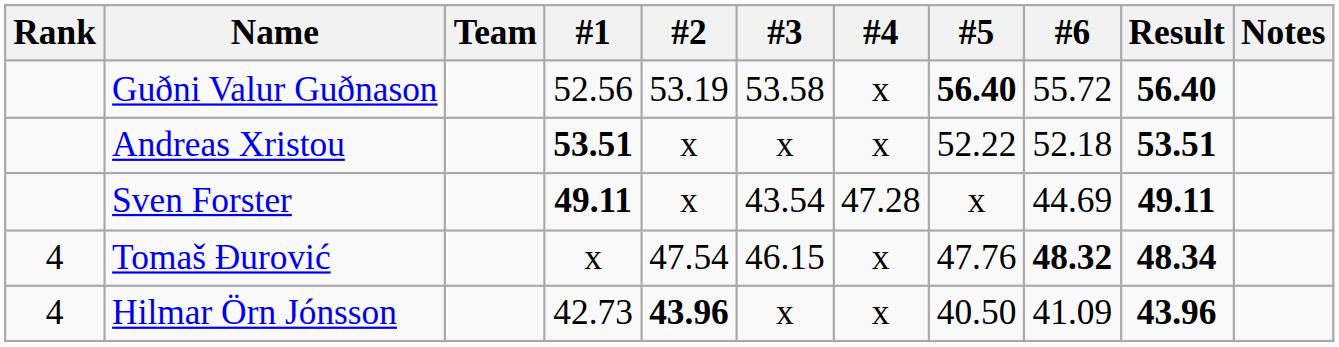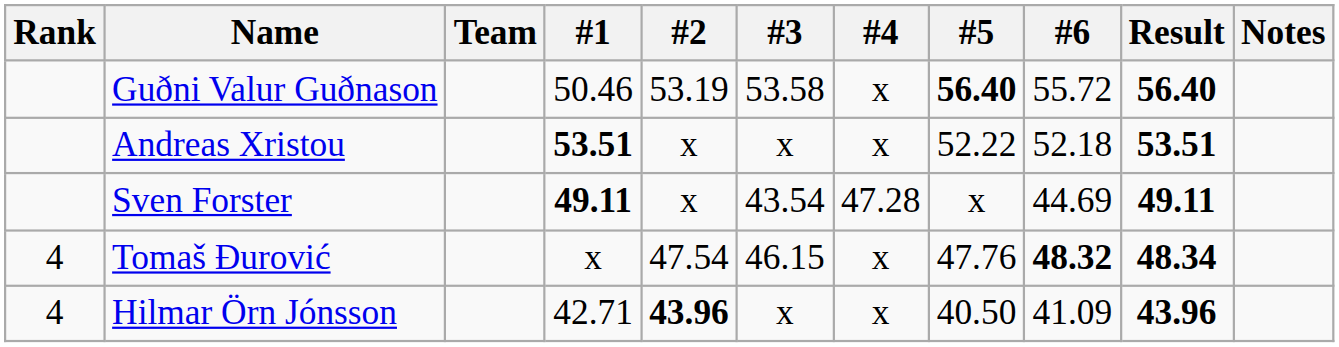Guðni Valur Guðnason | #1: 52.56 -> 50.46
Hilmar Örn Jónsson | #1: 42.73 -> 42.71
